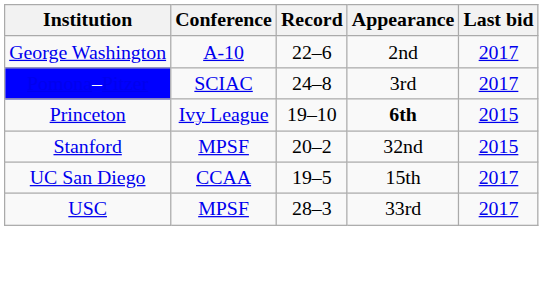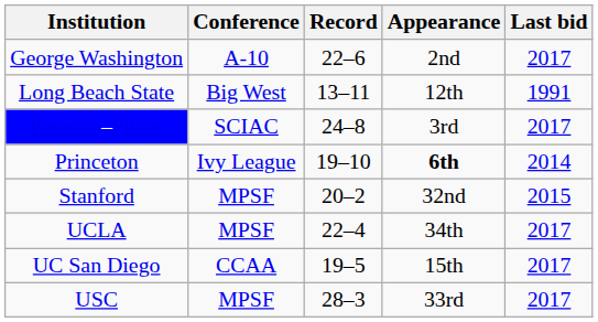+ row: Long Beach State | Big West | 13–11 | 12th | 1991
Princeton | Last bid: 2015 -> 2014
+ row: UCLA | MPSF | 22–4 | 34th | 2017
